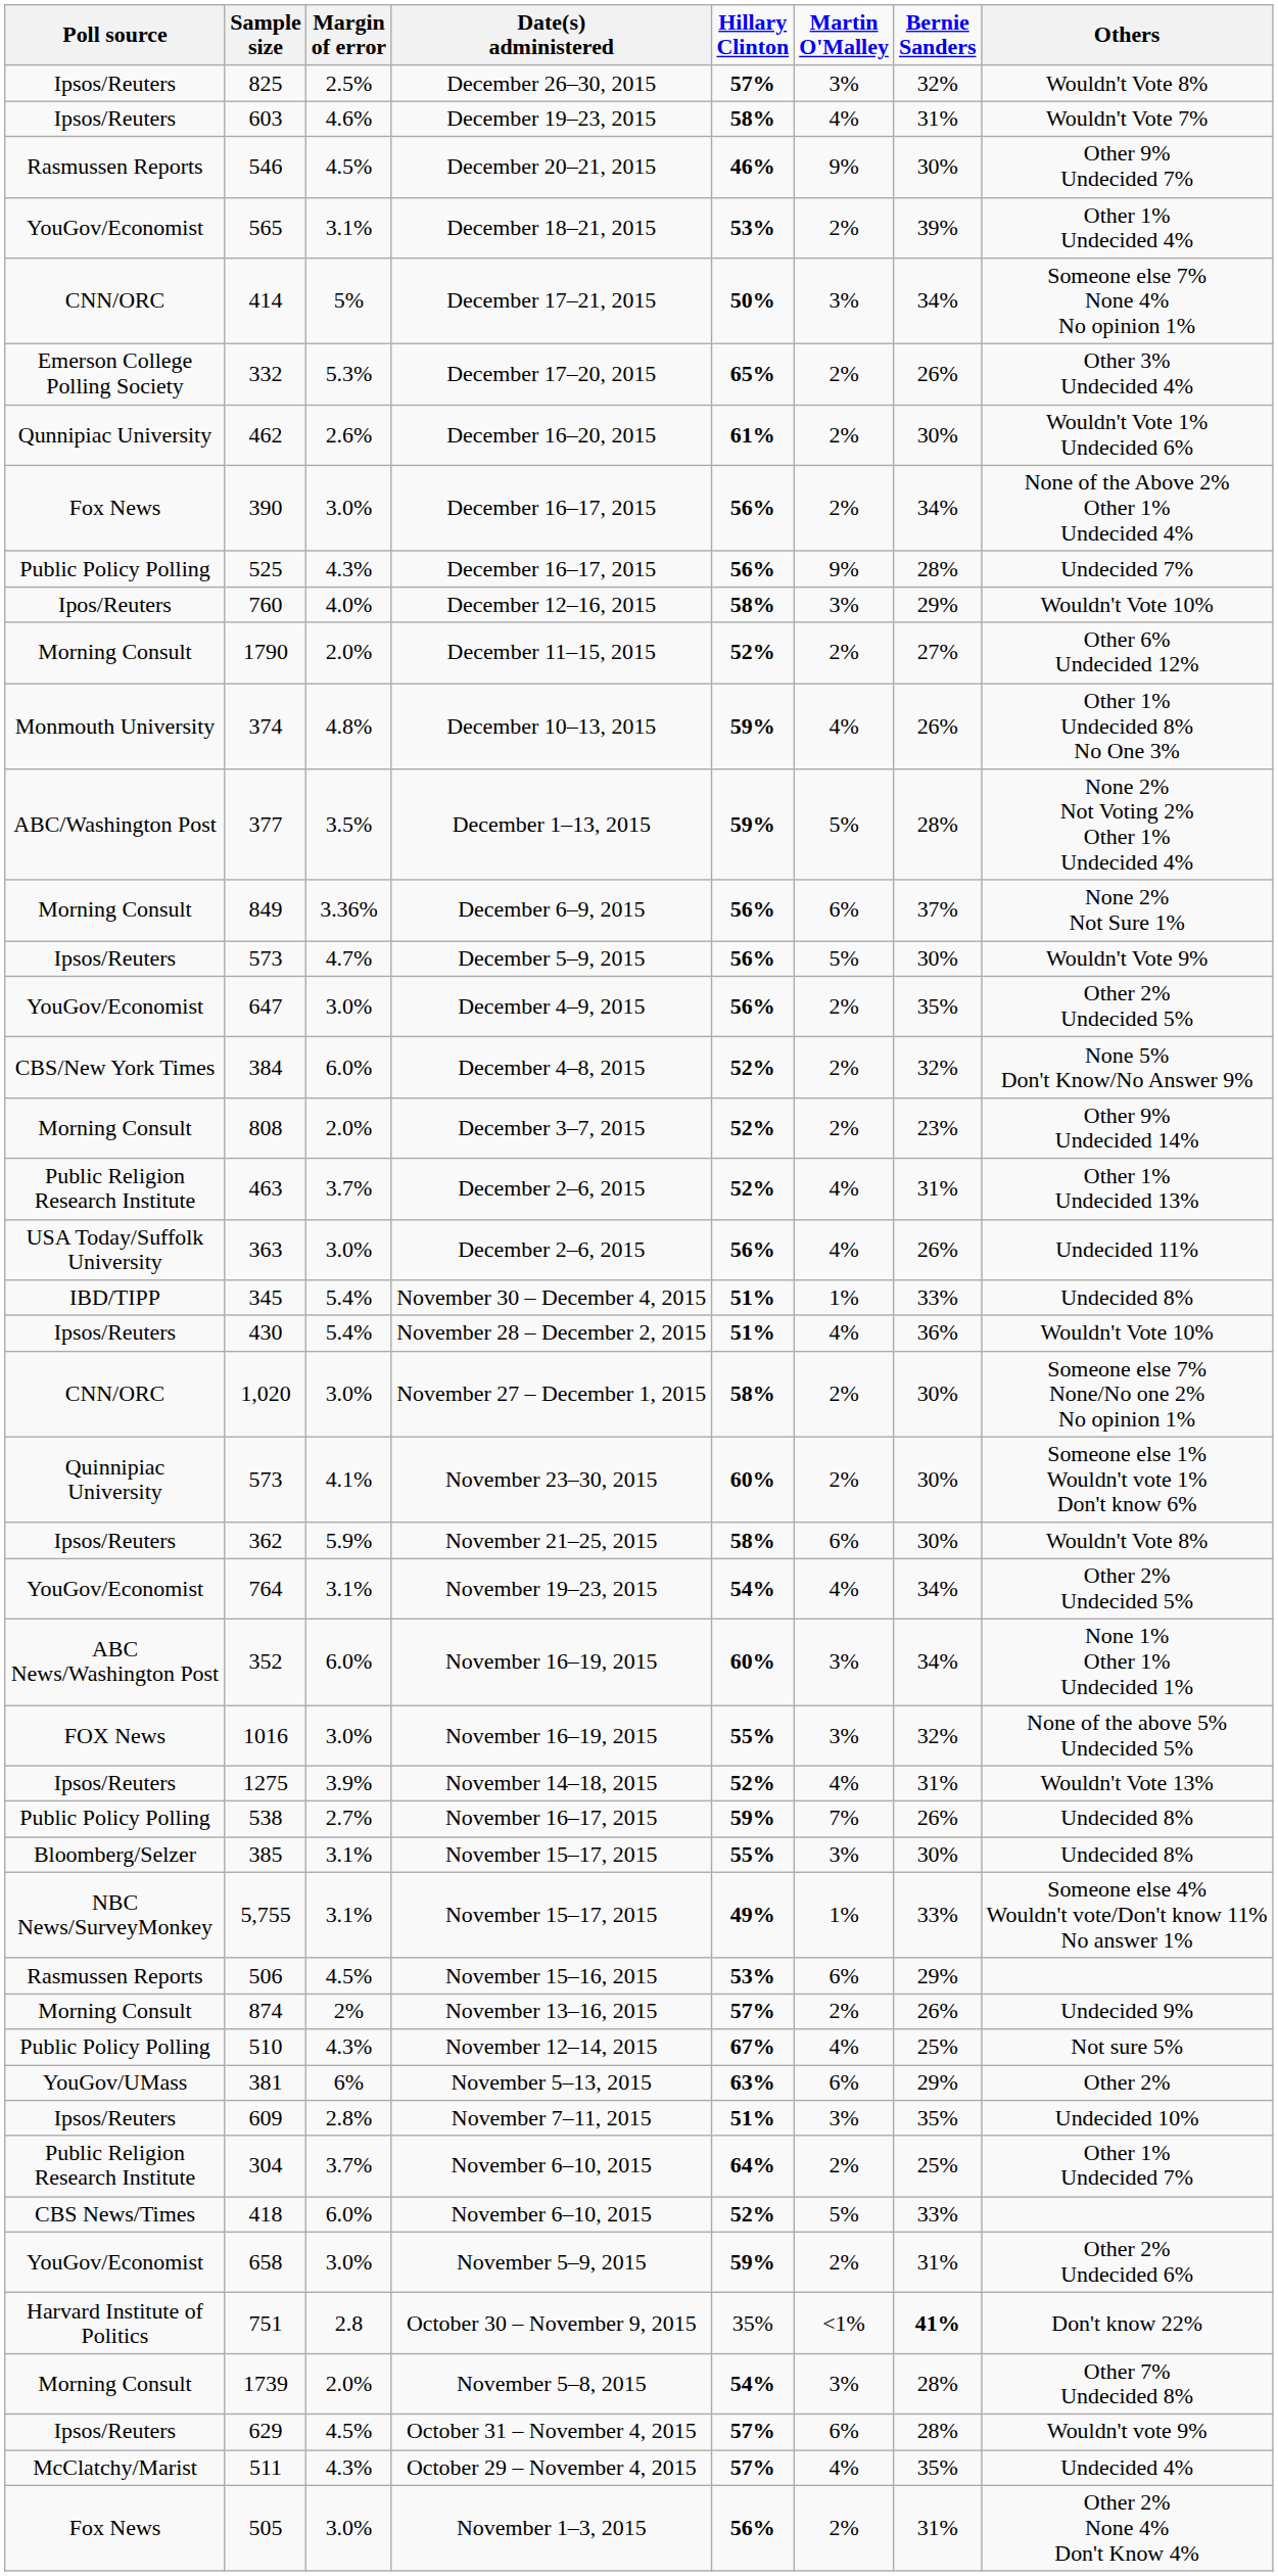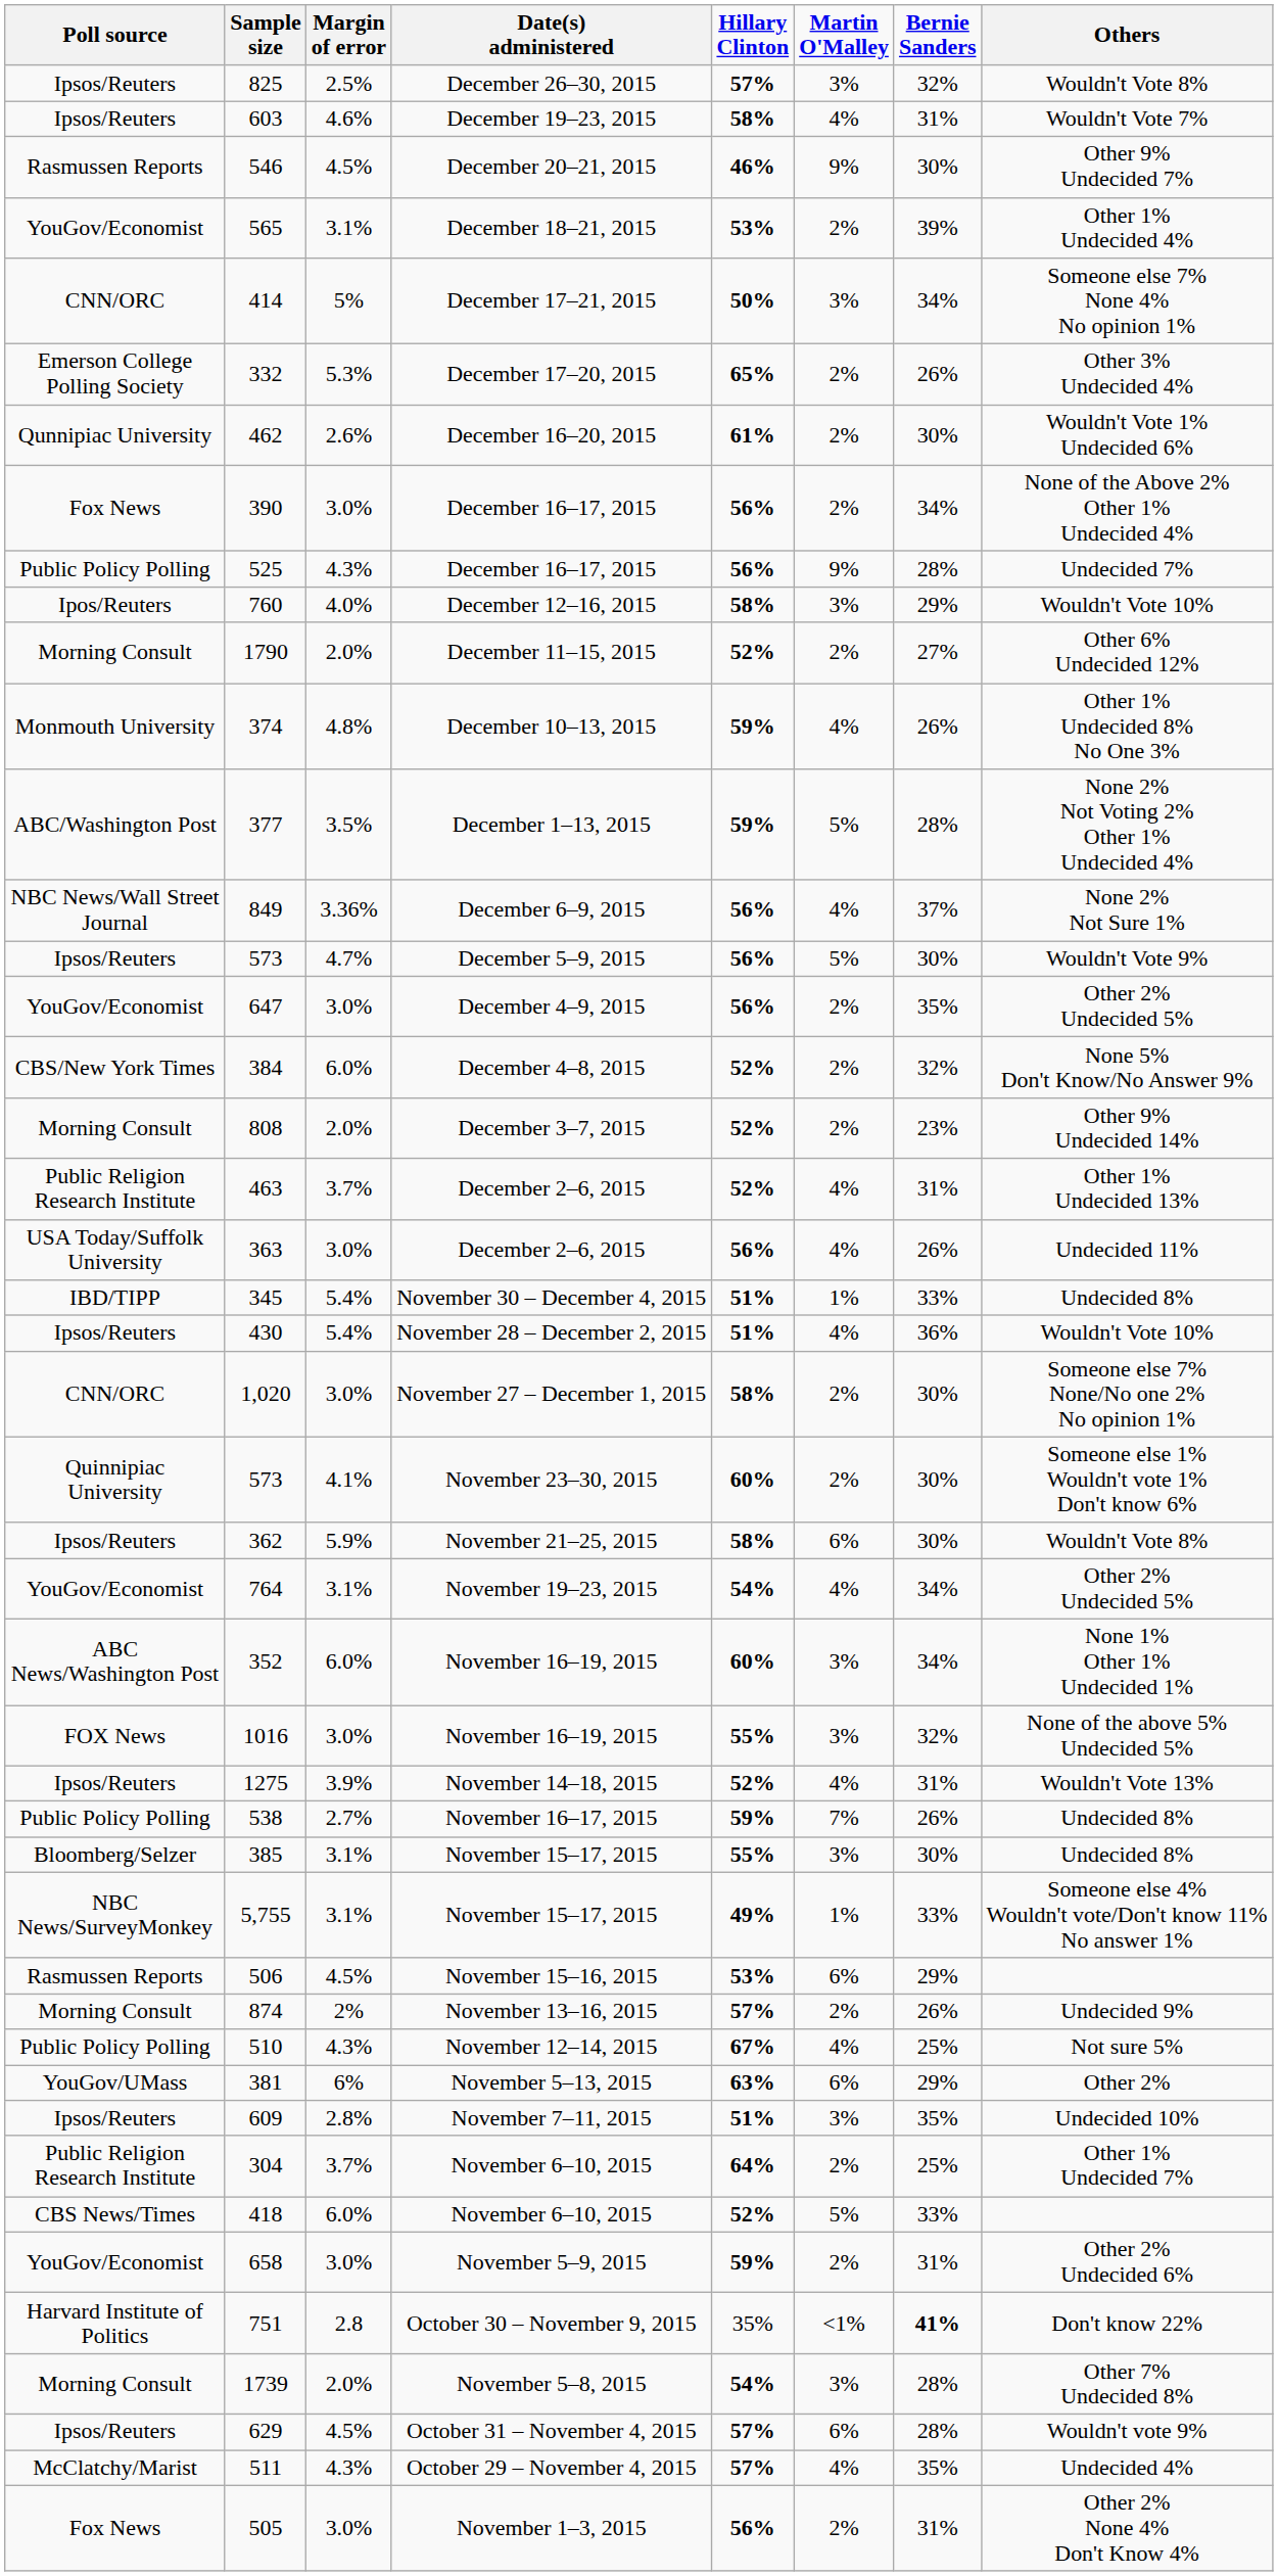849 | Poll source: Morning Consult -> NBC News/Wall Street Journal
849 | Martin O'Malley: 6% -> 4%
